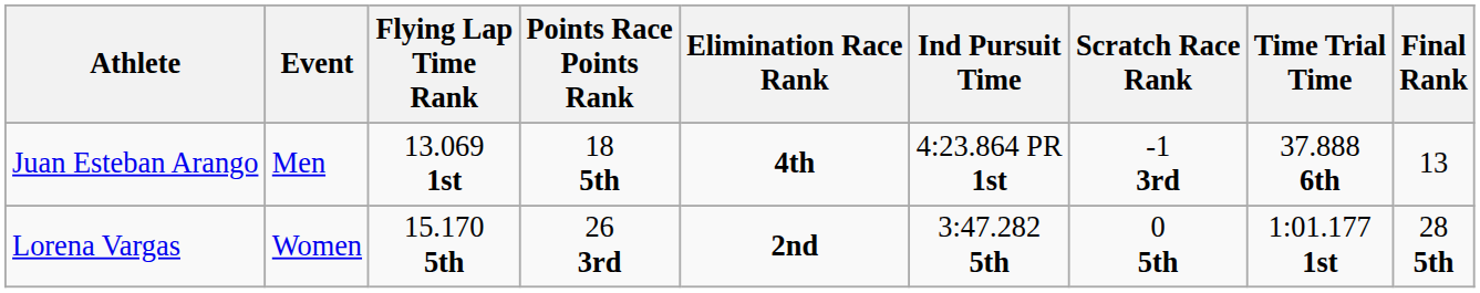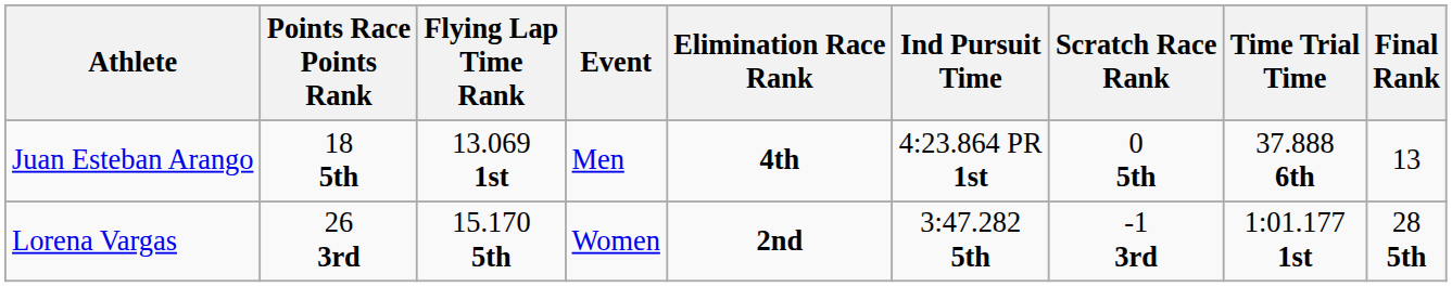columns swapped: Event <-> Points Race Points Rank
Juan Esteban Arango | Scratch Race Rank: -1 3rd -> 0 5th
Lorena Vargas | Scratch Race Rank: 0 5th -> -1 3rd
